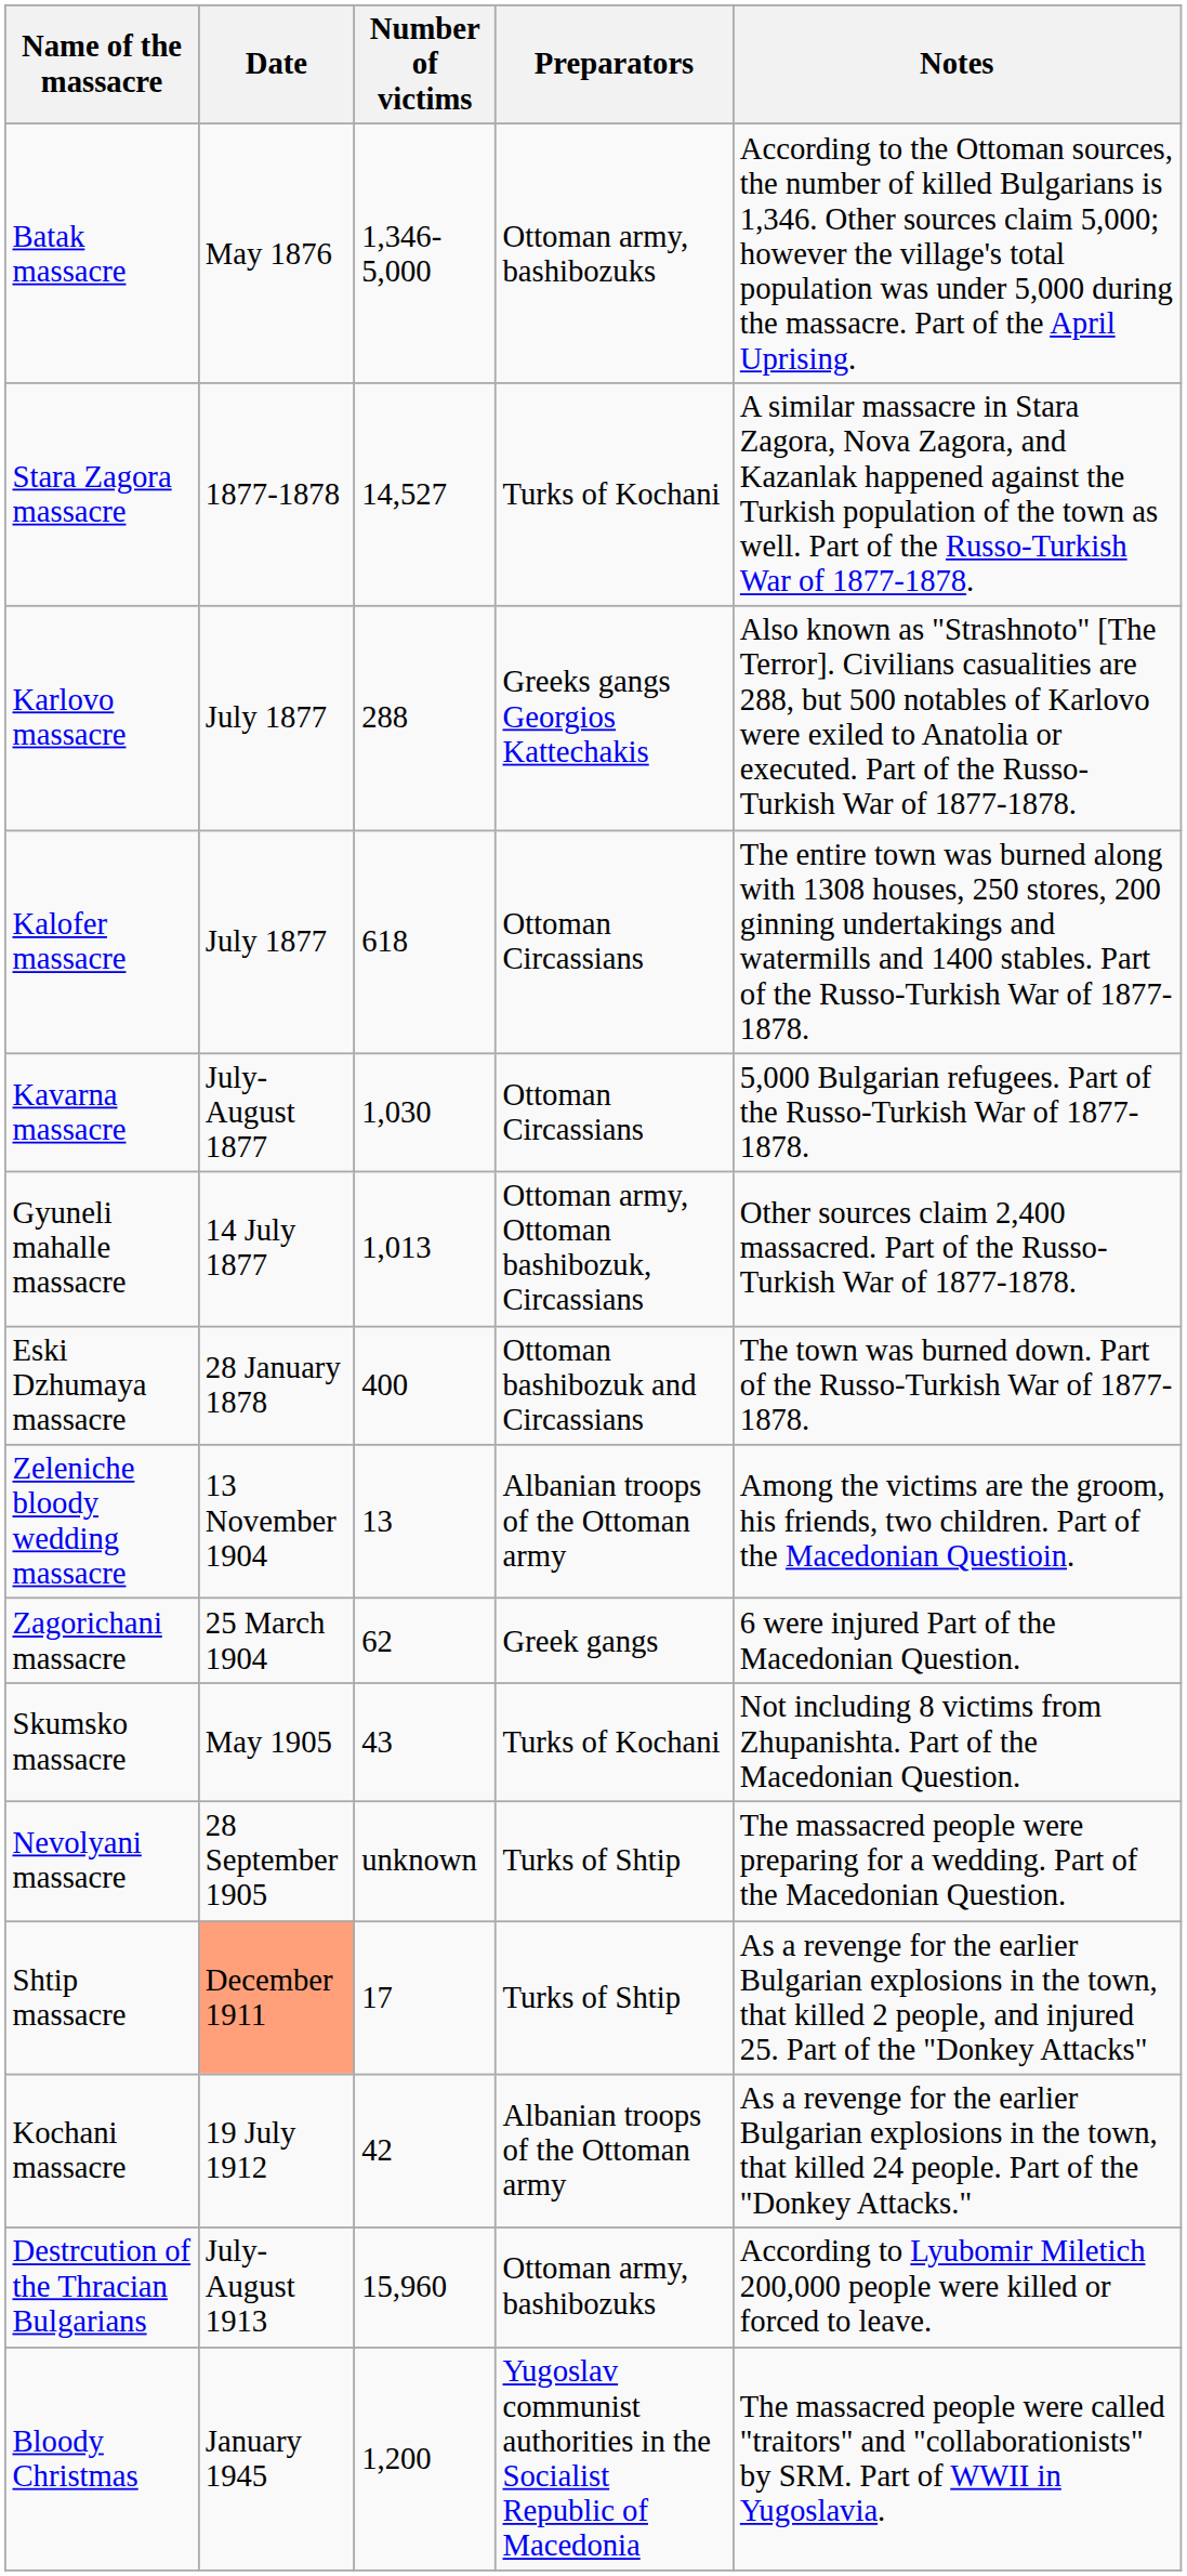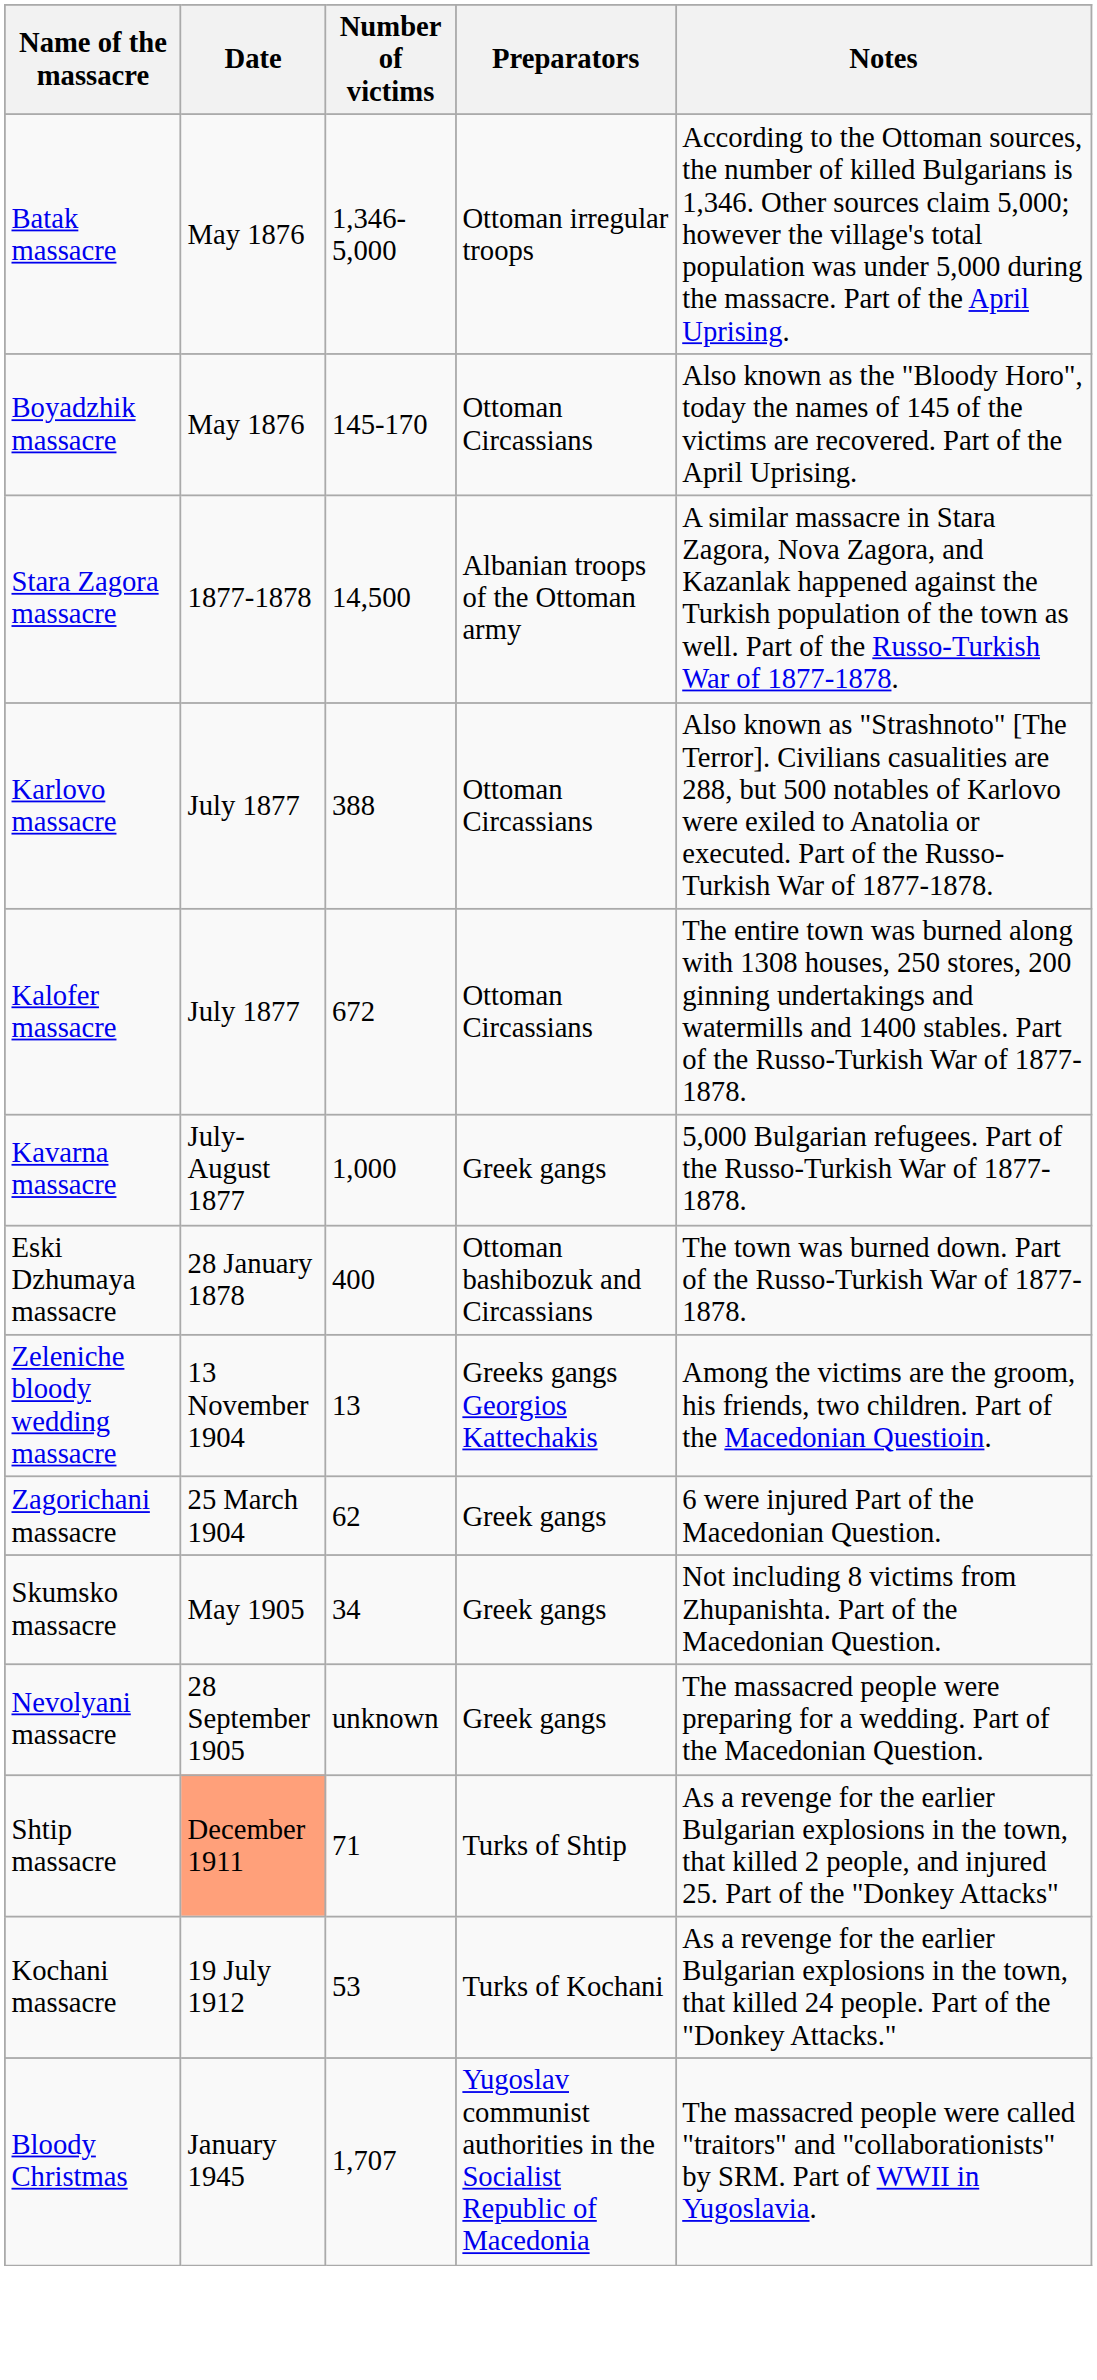Batak massacre | Preparators: Ottoman army, bashibozuks -> Ottoman irregular troops
+ row: Boyadzhik massacre | May 1876 | 145-170 | Ottoman Circassians | Also known as the "Bloody Horo", today the names of 145 of the victims are recovered. Part of the April Uprising.
Stara Zagora massacre | Number of victims: 14,527 -> 14,500
Stara Zagora massacre | Preparators: Turks of Kochani -> Albanian troops of the Ottoman army
Karlovo massacre | Number of victims: 288 -> 388
Karlovo massacre | Preparators: Greeks gangs Georgios Kattechakis -> Ottoman Circassians
Kalofer massacre | Number of victims: 618 -> 672
Kavarna massacre | Number of victims: 1,030 -> 1,000
Kavarna massacre | Preparators: Ottoman Circassians -> Greek gangs
- row: Gyuneli mahalle massacre | 14 July 1877 | 1,013 | Ottoman army, Ottoman bashibozuk, Circassians | Other sources claim 2,400 massacred. Part of the Russo-Turkish War of 1877-1878.
Zeleniche bloody wedding massacre | Preparators: Albanian troops of the Ottoman army -> Greeks gangs Georgios Kattechakis
Skumsko massacre | Number of victims: 43 -> 34
Skumsko massacre | Preparators: Turks of Kochani -> Greek gangs
Nevolyani massacre | Preparators: Turks of Shtip -> Greek gangs
Shtip massacre | Number of victims: 17 -> 71
Kochani massacre | Number of victims: 42 -> 53
Kochani massacre | Preparators: Albanian troops of the Ottoman army -> Turks of Kochani
- row: Destrcution of the Thracian Bulgarians | July-August 1913 | 15,960 | Ottoman army, bashibozuks | According to Lyubomir Miletich 200,000 people were killed or forced to leave.
Bloody Christmas | Number of victims: 1,200 -> 1,707
